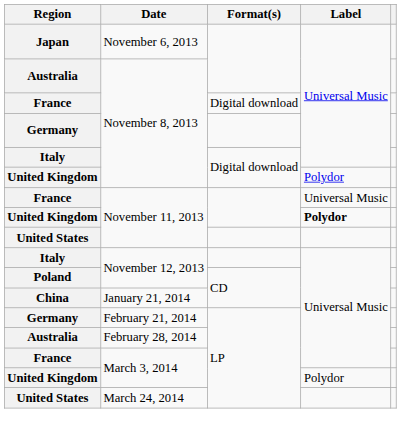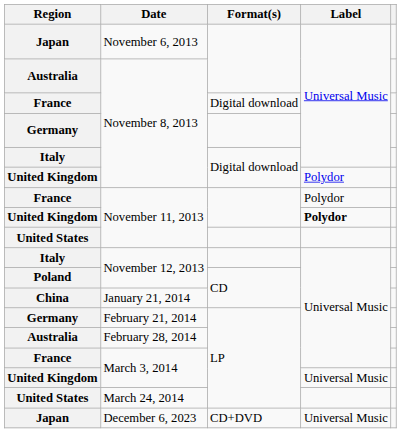France / November 11, 2013 | Label: Universal Music -> Polydor
United Kingdom / March 3, 2014 | Label: Polydor -> Universal Music
+ row: Japan | December 6, 2023 | CD+DVD | Universal Music
